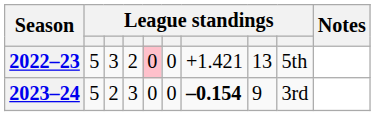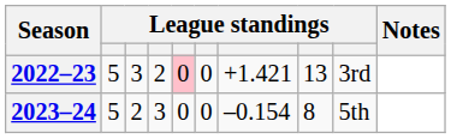2022–23 | column 9: 5th -> 3rd
2023–24 | column 7: bold -> normal
2023–24 | column 8: 9 -> 8
2023–24 | column 9: 3rd -> 5th
